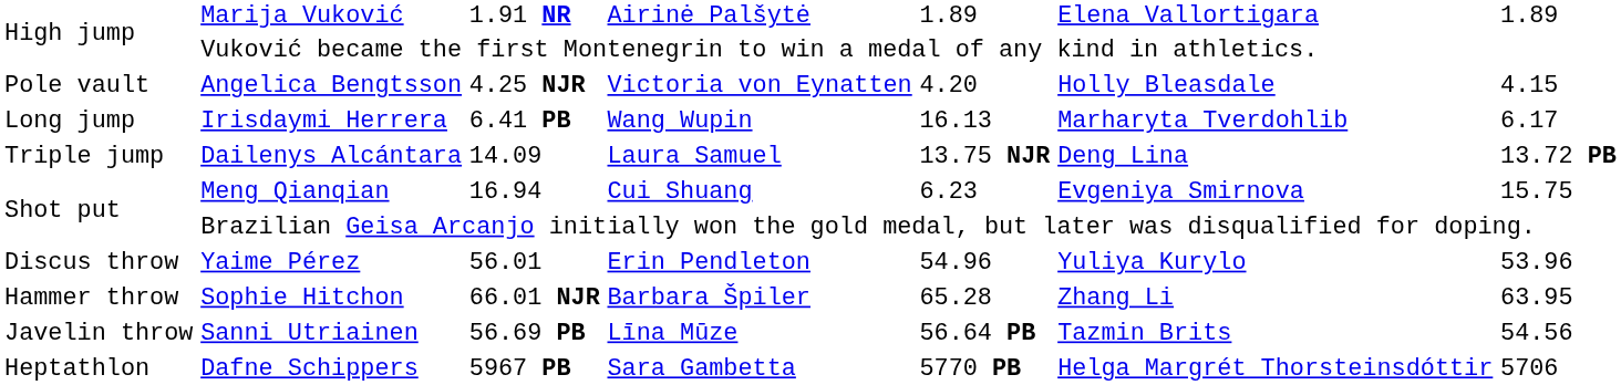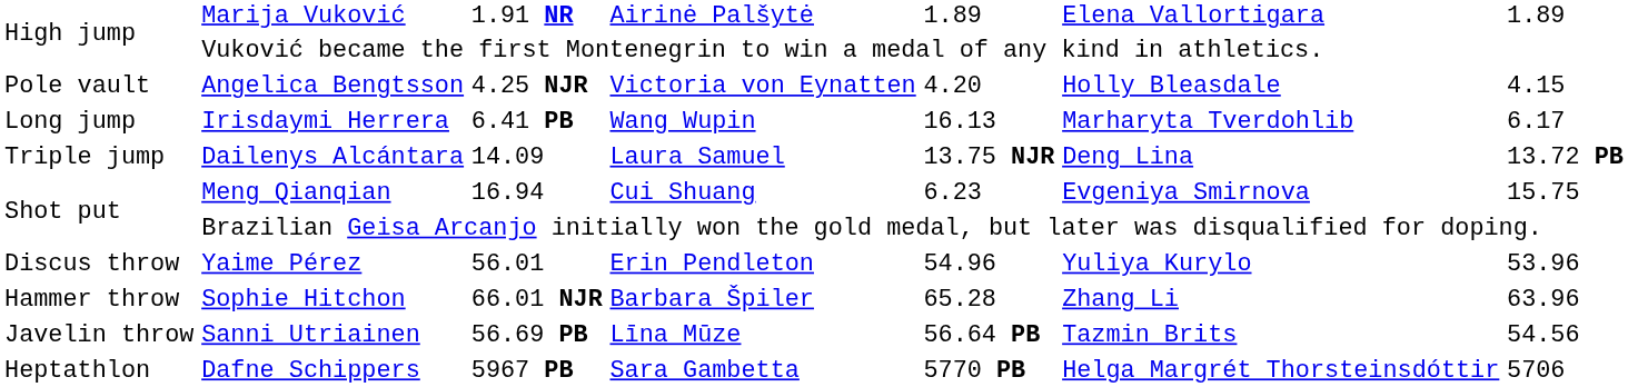Sophie Hitchon | column 7: 63.95 -> 63.96
